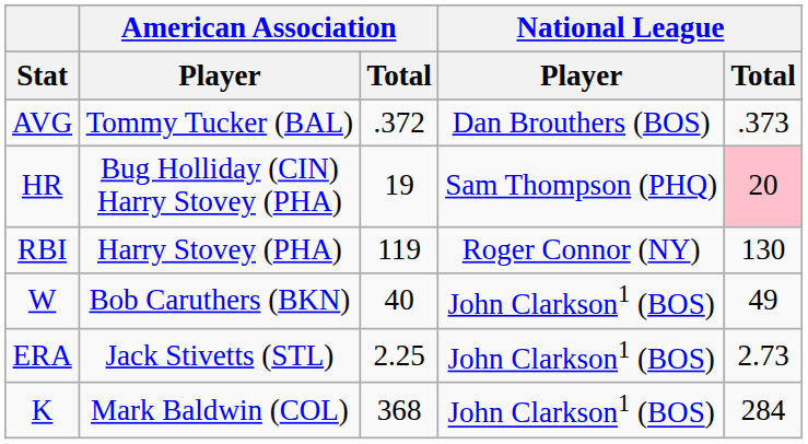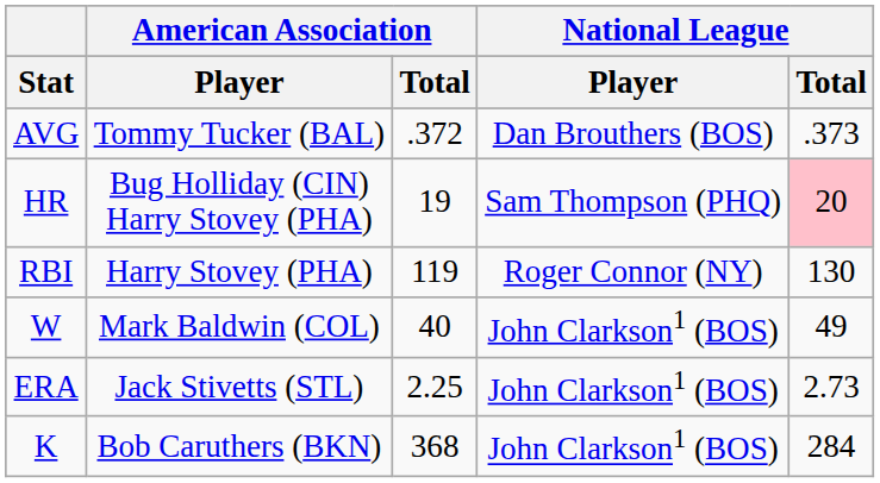W | American Association / Player: Bob Caruthers (BKN) -> Mark Baldwin (COL)
K | American Association / Player: Mark Baldwin (COL) -> Bob Caruthers (BKN)
